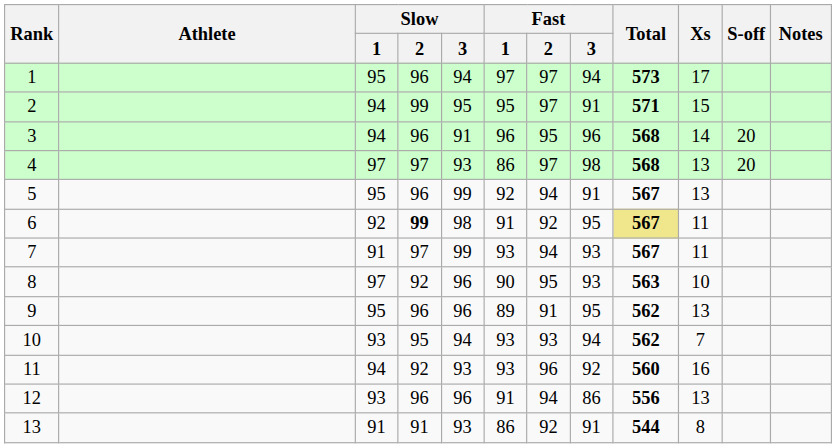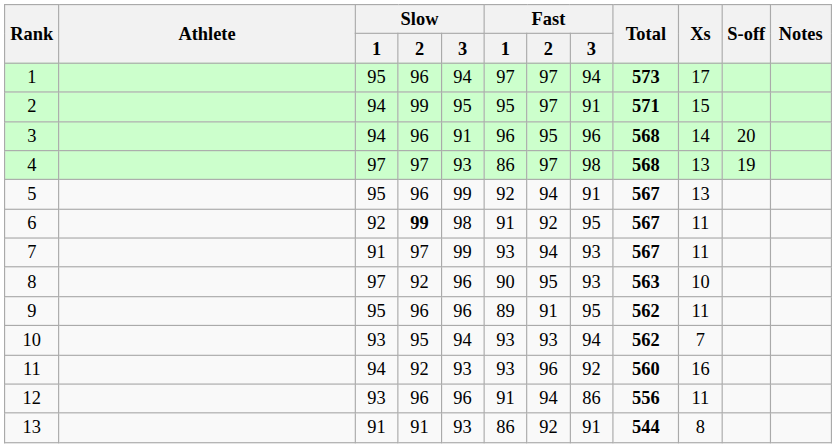4 | S-off: 20 -> 19
6 | Total: khaki background -> no background
9 | Xs: 13 -> 11
12 | Xs: 13 -> 11
